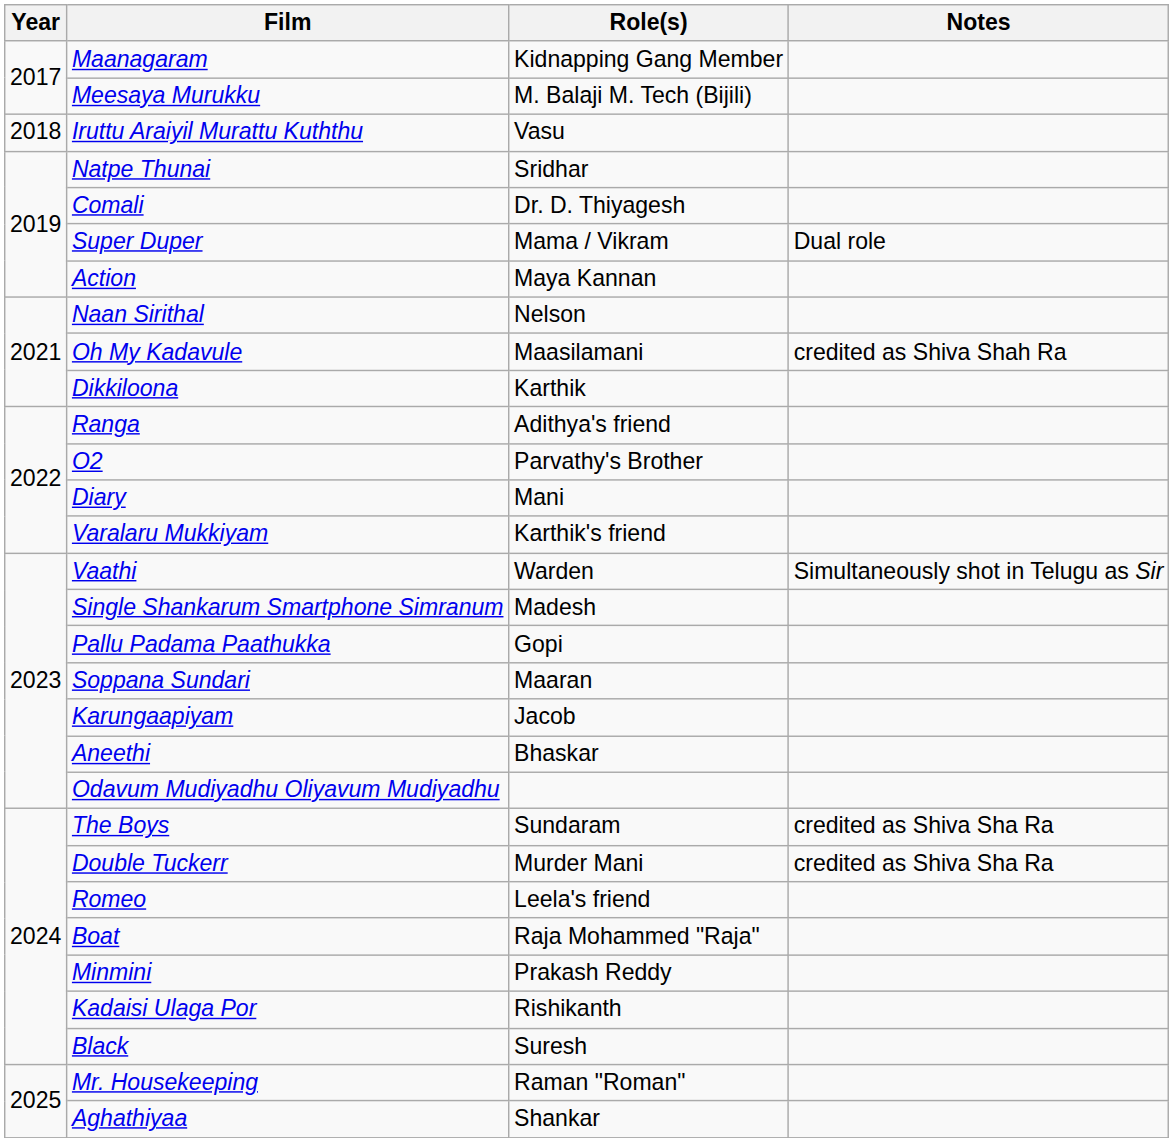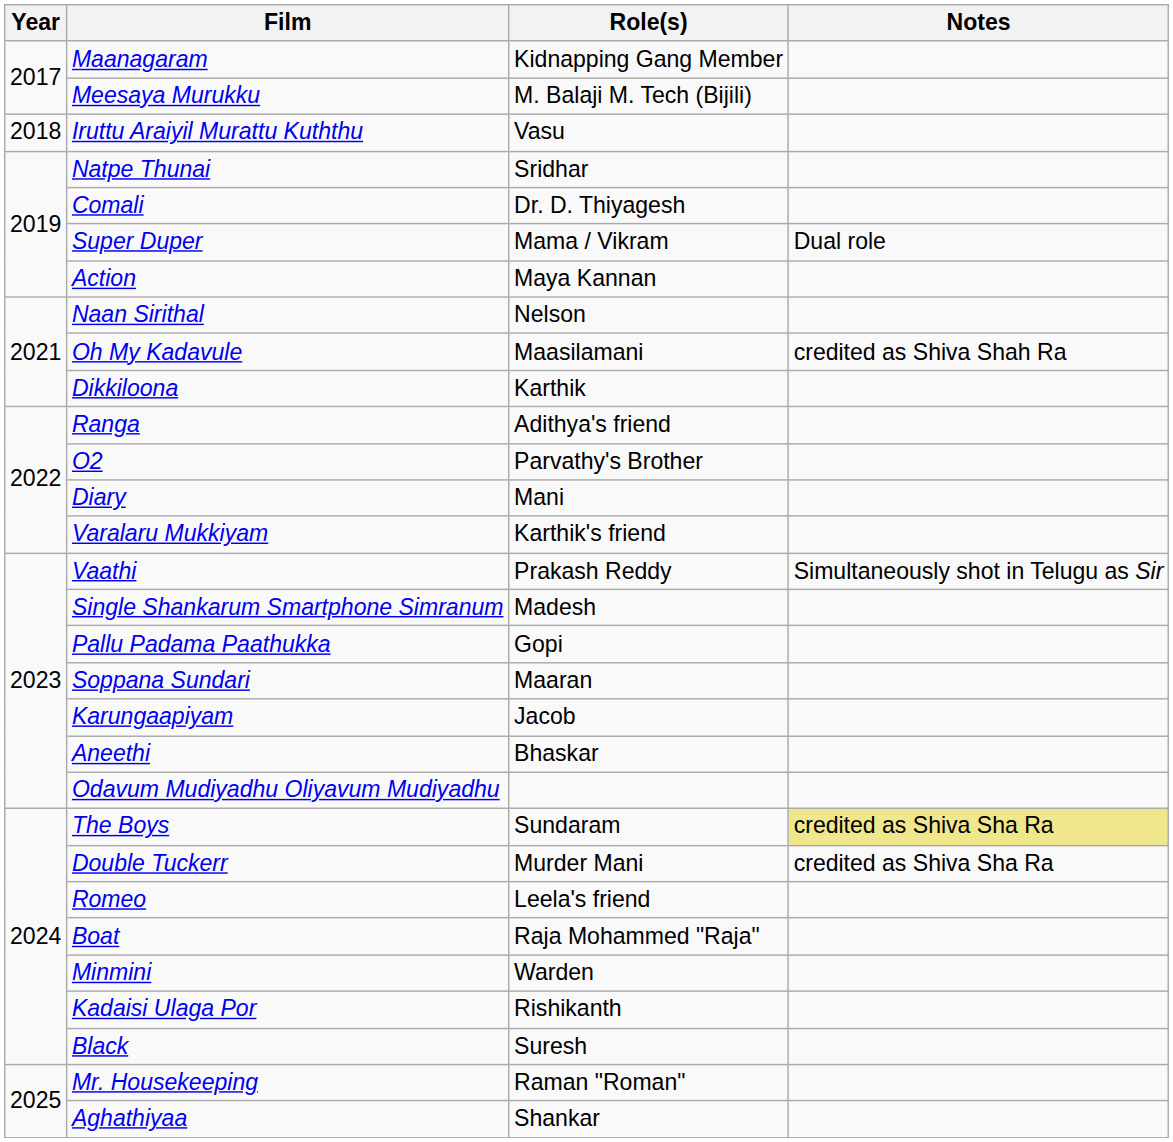Vaathi | Role(s): Warden -> Prakash Reddy
The Boys | Notes: no background -> khaki background
Minmini | Role(s): Prakash Reddy -> Warden
